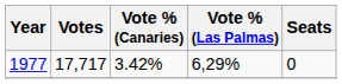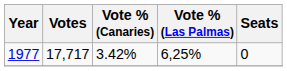1977 | Vote % (Las Palmas): 6,29% -> 6,25%
